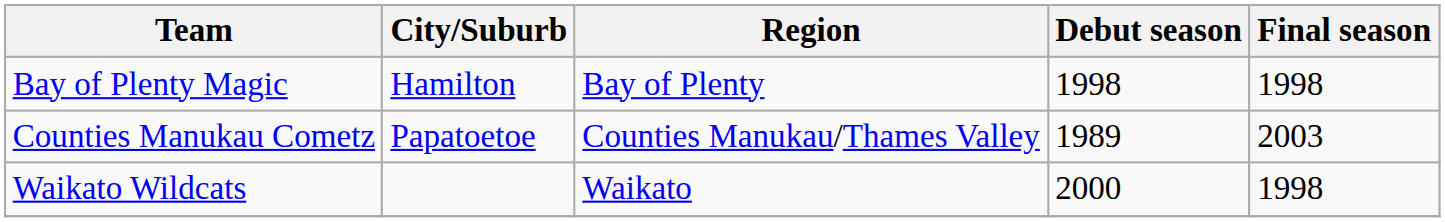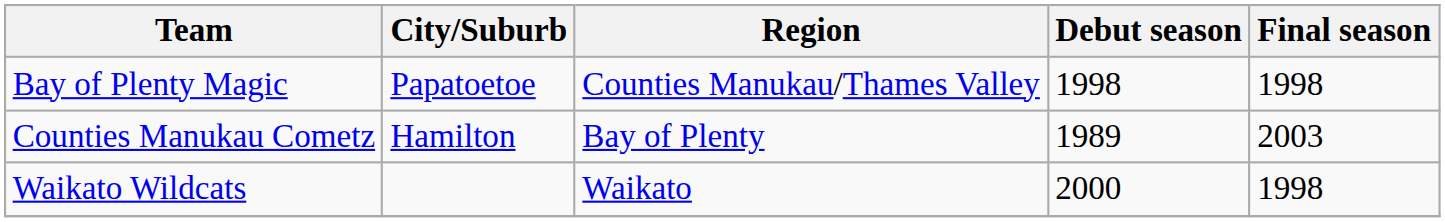Bay of Plenty Magic | City/Suburb: Hamilton -> Papatoetoe
Bay of Plenty Magic | Region: Bay of Plenty -> Counties Manukau/Thames Valley
Counties Manukau Cometz | City/Suburb: Papatoetoe -> Hamilton
Counties Manukau Cometz | Region: Counties Manukau/Thames Valley -> Bay of Plenty
